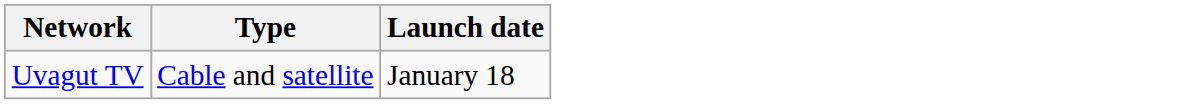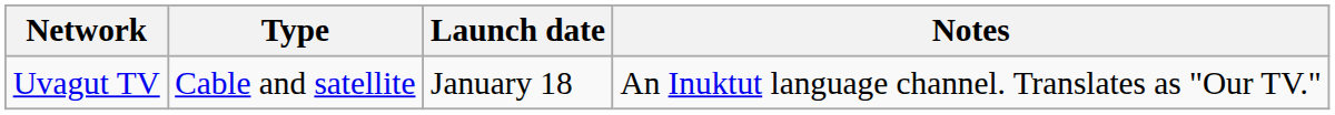+ column: Notes | An Inuktut language channel. Translates as "Our TV."
